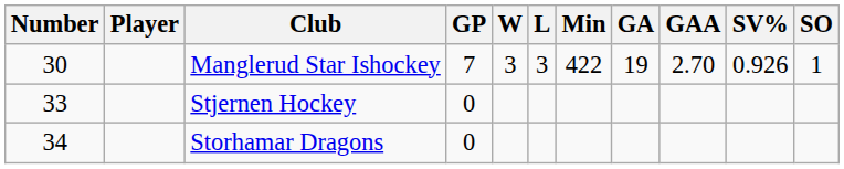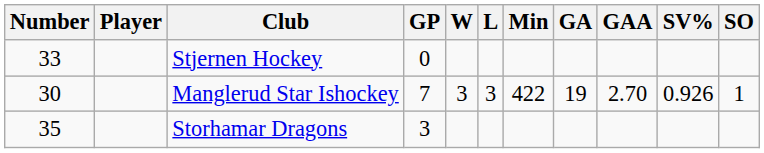rows swapped: Stjernen Hockey <-> Manglerud Star Ishockey
Storhamar Dragons | Number: 34 -> 35
Storhamar Dragons | GP: 0 -> 3
